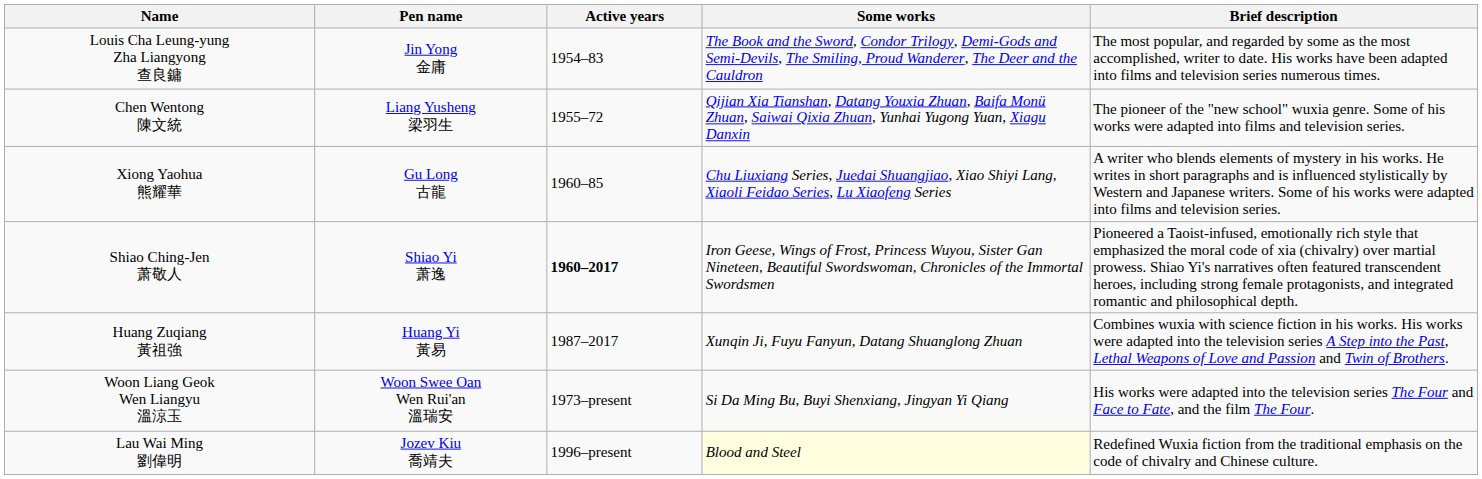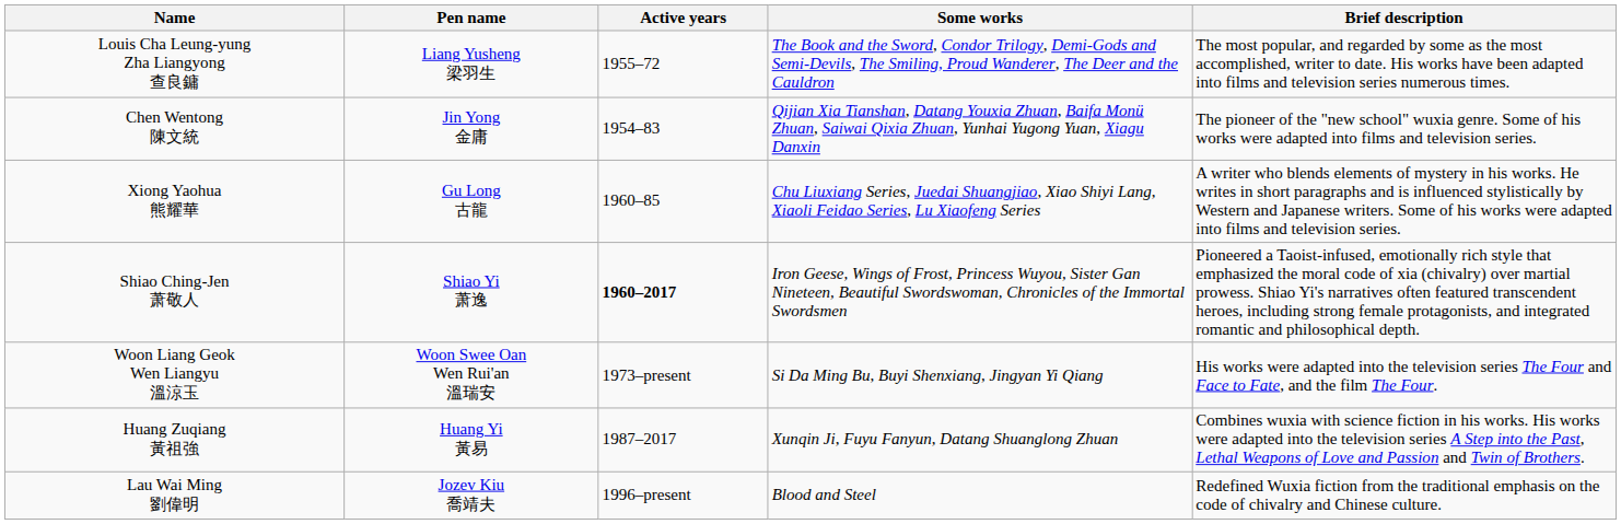Louis Cha Leung-yung Zha Liangyong 查良鏞 | Pen name: Jin Yong 金庸 -> Liang Yusheng 梁羽生
Louis Cha Leung-yung Zha Liangyong 查良鏞 | Active years: 1954–83 -> 1955–72
Chen Wentong 陳文統 | Pen name: Liang Yusheng 梁羽生 -> Jin Yong 金庸
Chen Wentong 陳文統 | Active years: 1955–72 -> 1954–83
rows swapped: Woon Liang Geok Wen Liangyu 溫涼玉 <-> Huang Zuqiang 黃祖強
Lau Wai Ming 劉偉明 | Some works: lightyellow background -> no background
